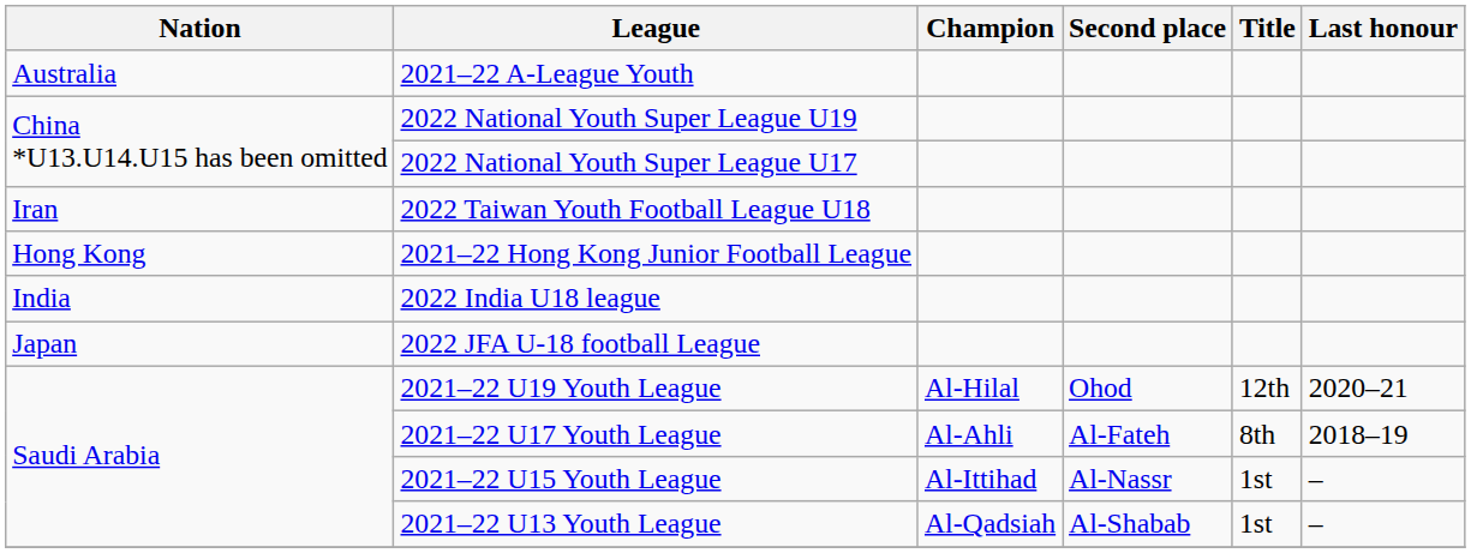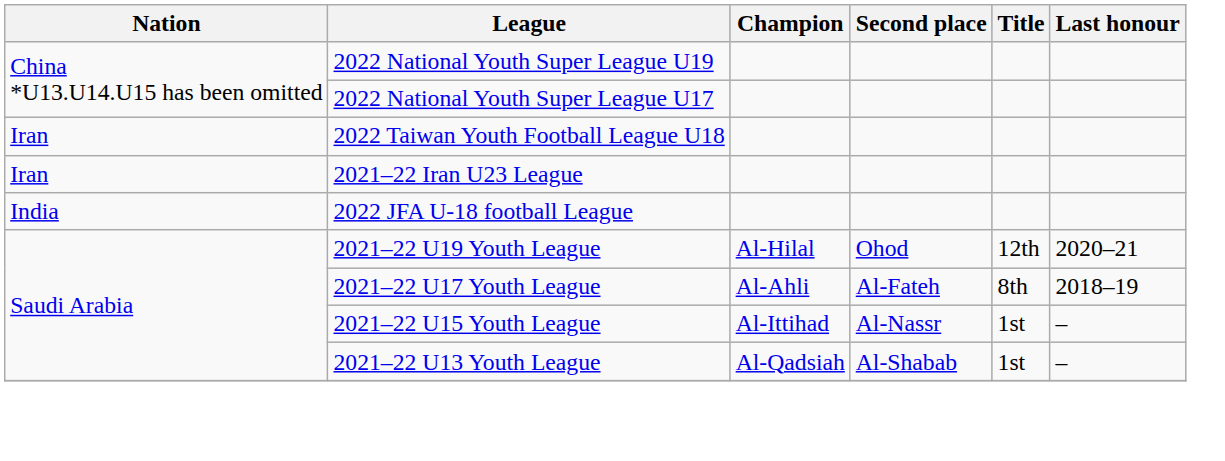- row: Australia | 2021–22 A-League Youth
- row: Hong Kong | 2021–22 Hong Kong Junior Football League
+ row: Iran | 2021–22 Iran U23 League
- row: India | 2022 India U18 league
2022 JFA U-18 football League | Nation: Japan -> India
